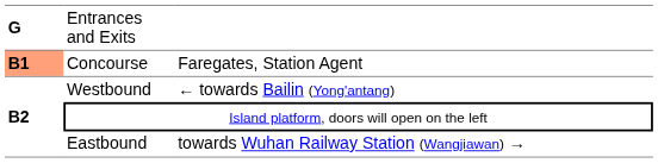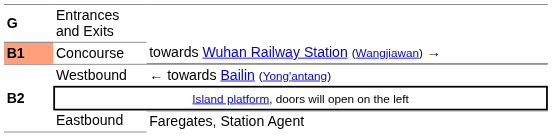Concourse | column 3: Faregates, Station Agent -> towards Wuhan Railway Station (Wangjiawan) →
Eastbound | column 3: towards Wuhan Railway Station (Wangjiawan) → -> Faregates, Station Agent
